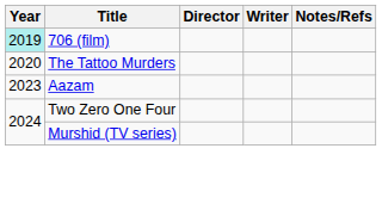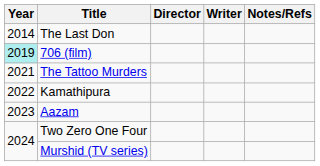+ row: 2014 | The Last Don
The Tattoo Murders | Year: 2020 -> 2021
+ row: 2022 | Kamathipura
